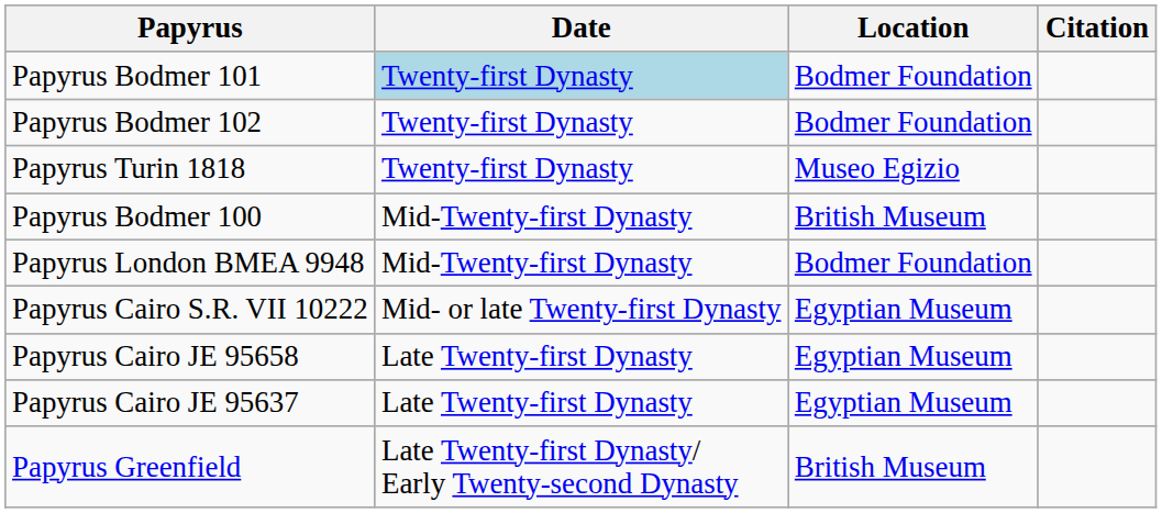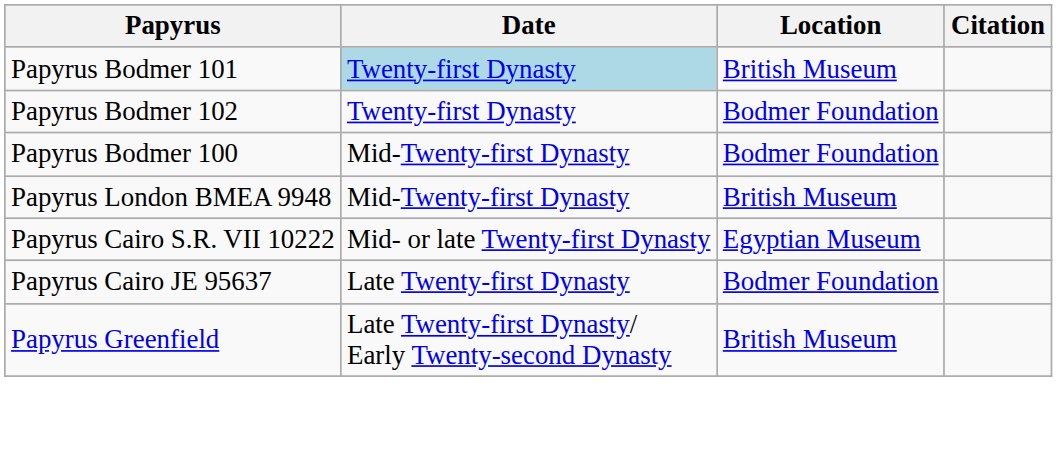Papyrus Bodmer 101 | Location: Bodmer Foundation -> British Museum
- row: Papyrus Turin 1818 | Twenty-first Dynasty | Museo Egizio
Papyrus Bodmer 100 | Location: British Museum -> Bodmer Foundation
Papyrus London BMEA 9948 | Location: Bodmer Foundation -> British Museum
- row: Papyrus Cairo JE 95658 | Late Twenty-first Dynasty | Egyptian Museum
Papyrus Cairo JE 95637 | Location: Egyptian Museum -> Bodmer Foundation
